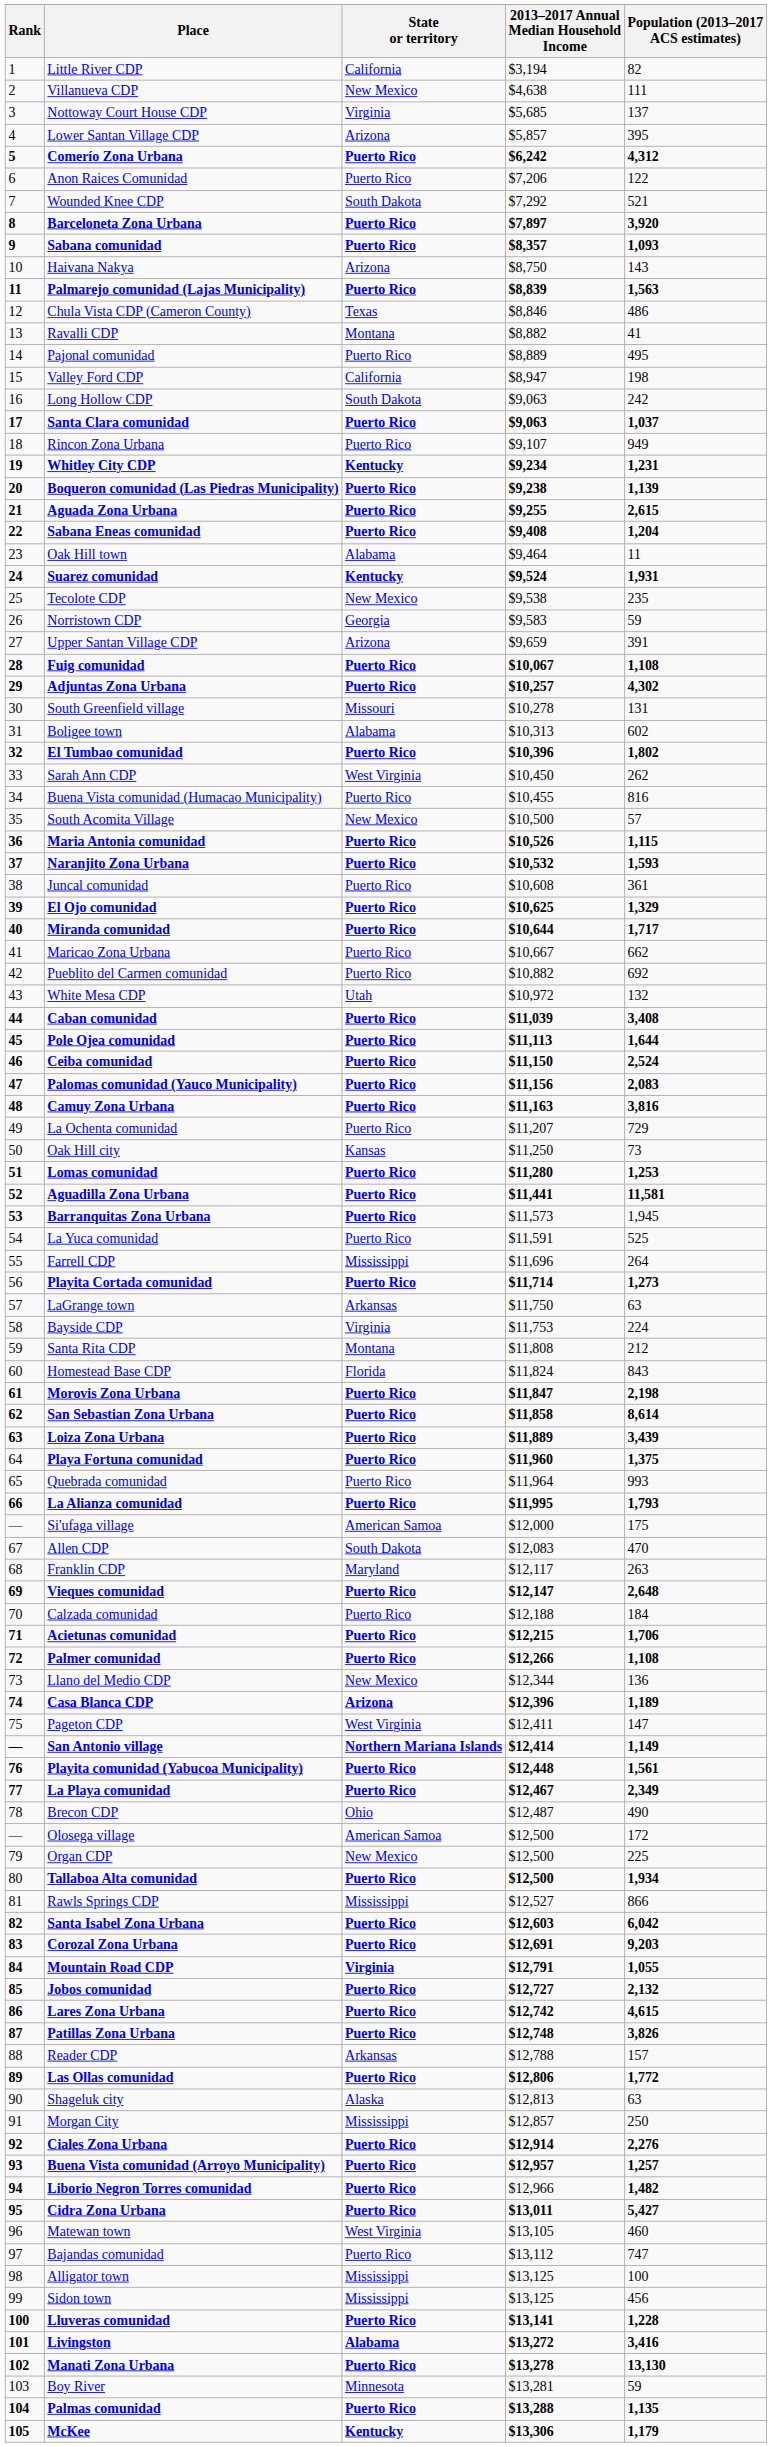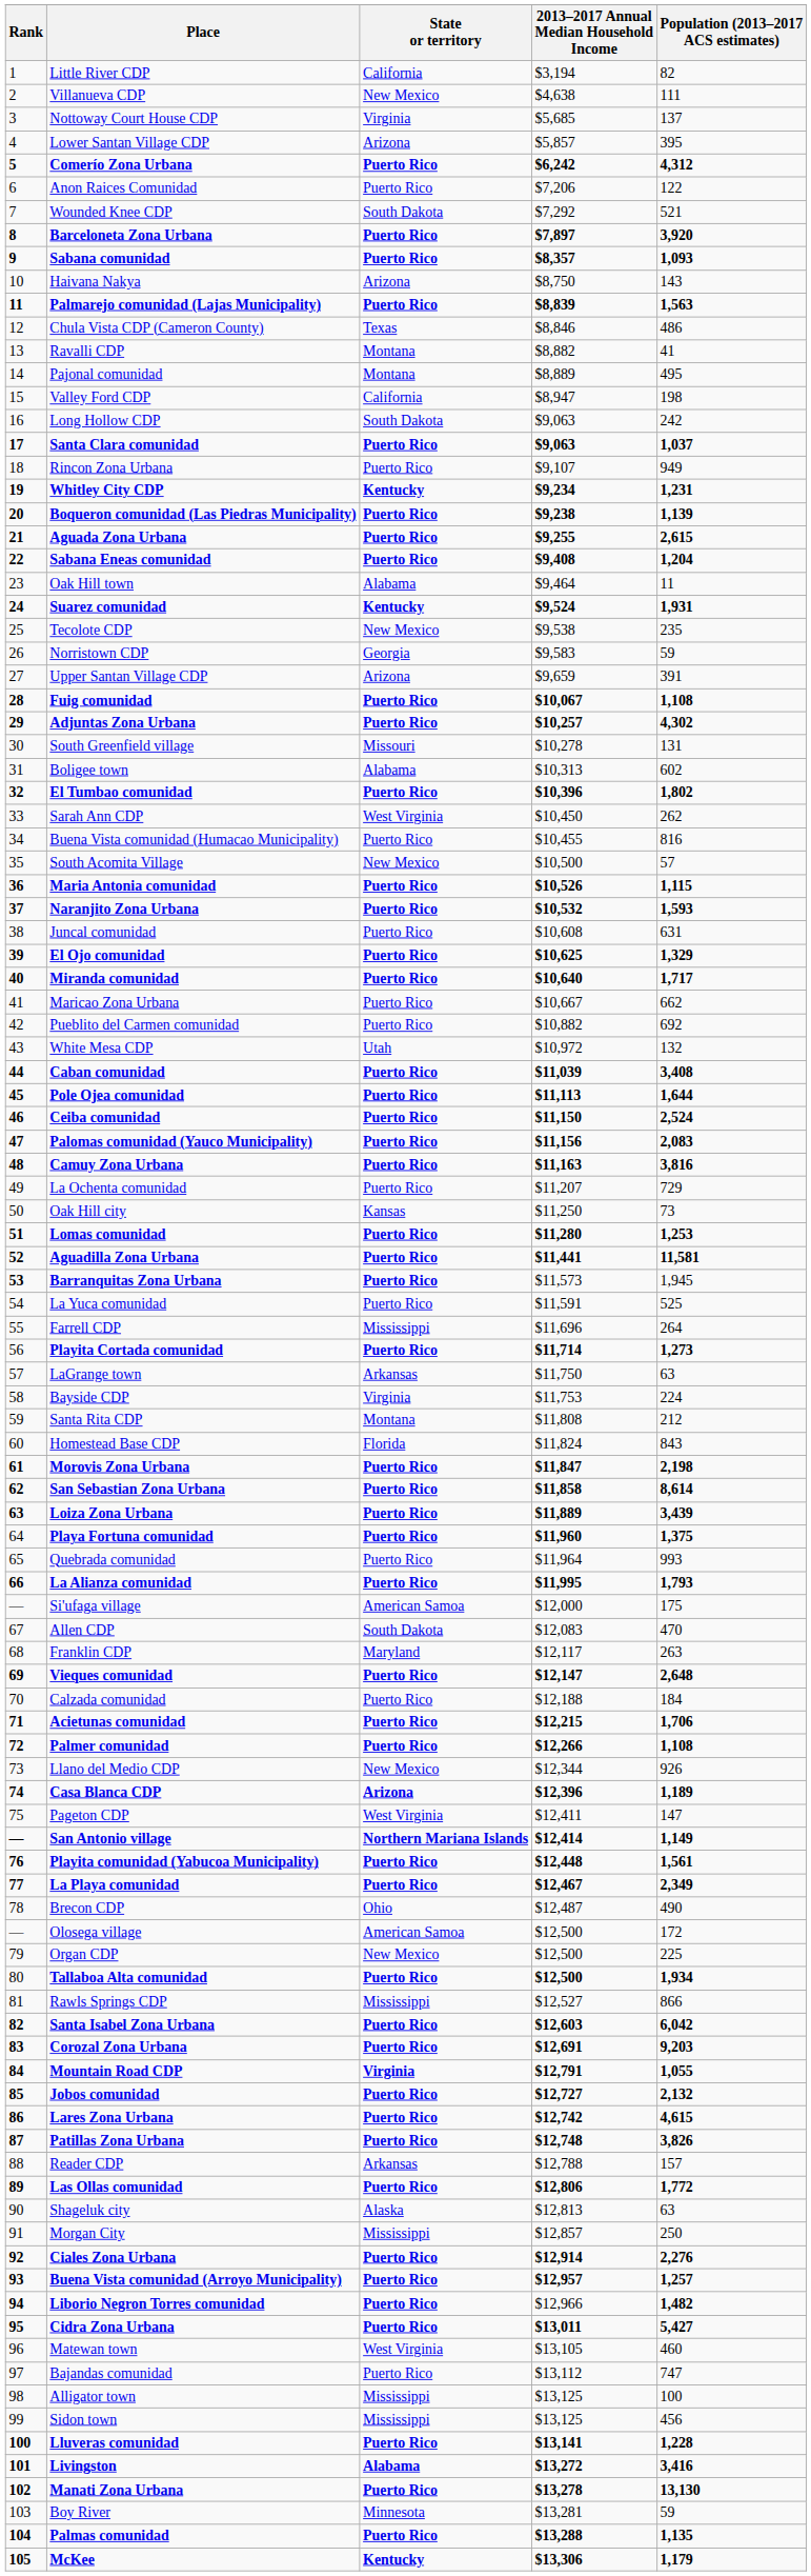Pajonal comunidad | State or territory: Puerto Rico -> Montana
Juncal comunidad | Population (2013–2017 ACS estimates): 361 -> 631
Miranda comunidad | 2013–2017 Annual Median Household Income: $10,644 -> $10,640
Llano del Medio CDP | Population (2013–2017 ACS estimates): 136 -> 926
